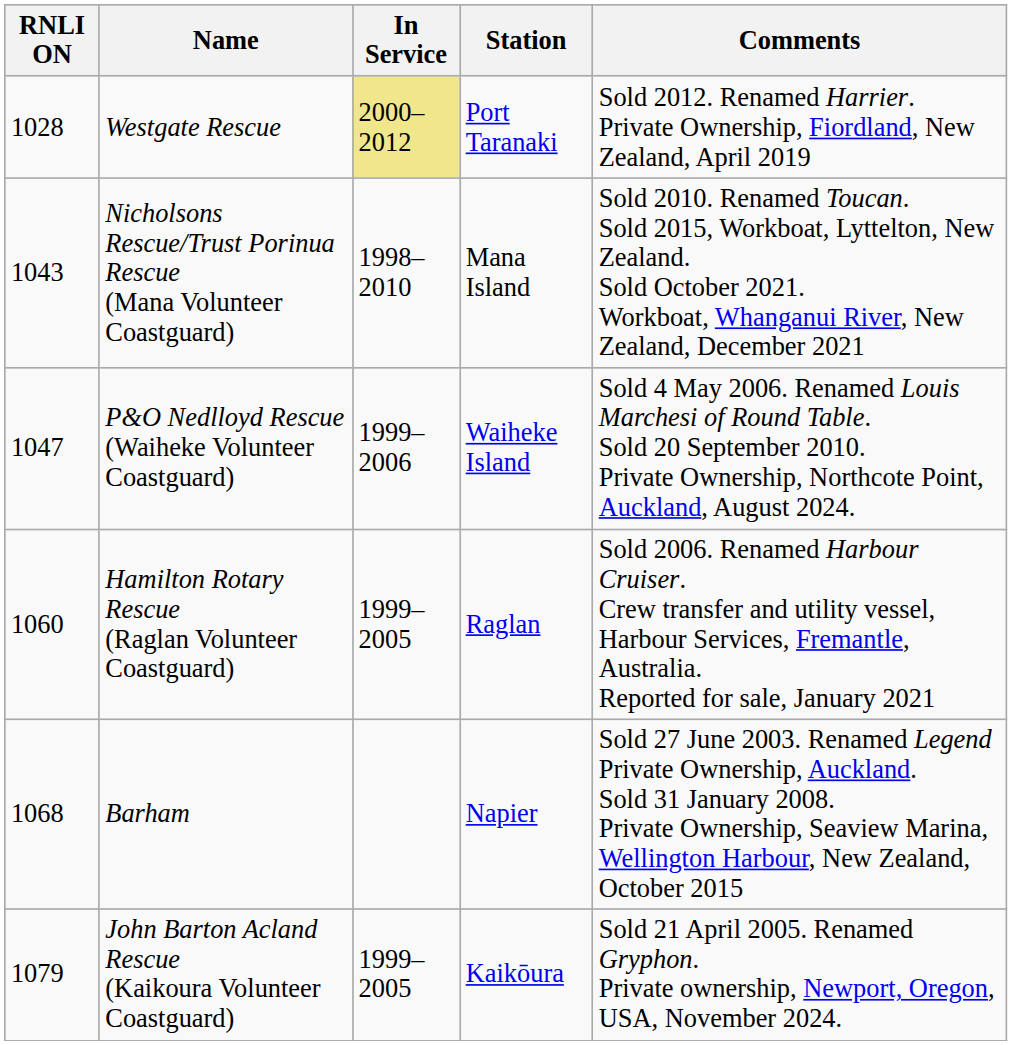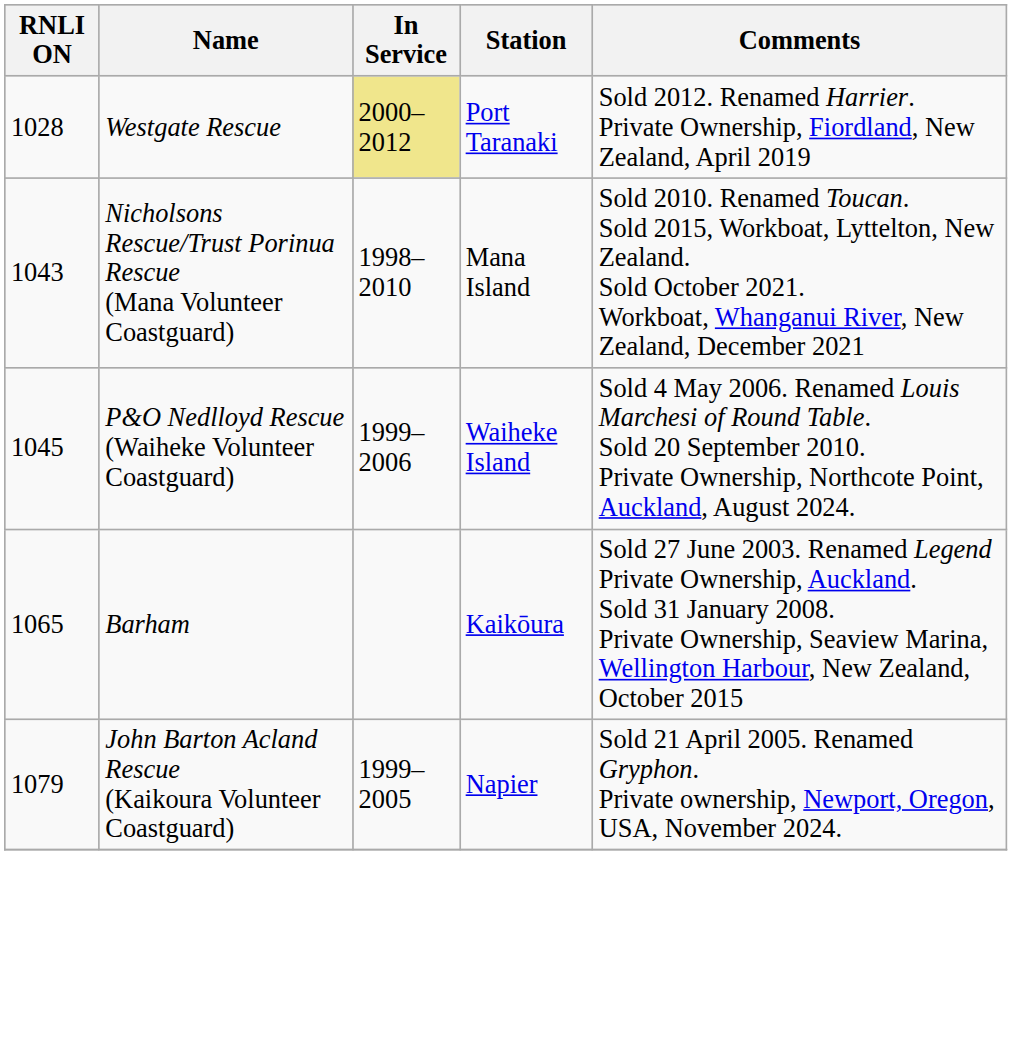P&O Nedlloyd Rescue (Waiheke Volunteer Coastguard) | RNLI ON: 1047 -> 1045
- row: 1060 | Hamilton Rotary Rescue (Raglan Volunteer Coastguard) | 1999–2005 | Raglan | Sold 2006. Renamed Harbour Cruiser. Crew transfer and utility vessel, Harbour Services, Fremantle, Australia. Reported for sale, January 2021
Barham | RNLI ON: 1068 -> 1065
Barham | Station: Napier -> Kaikōura
John Barton Acland Rescue (Kaikoura Volunteer Coastguard) | Station: Kaikōura -> Napier
